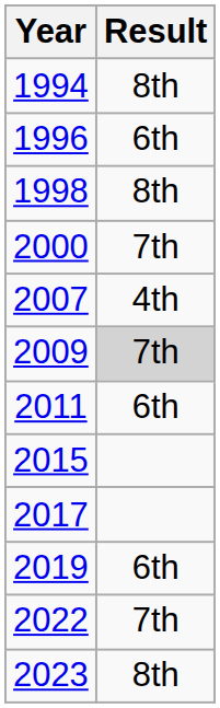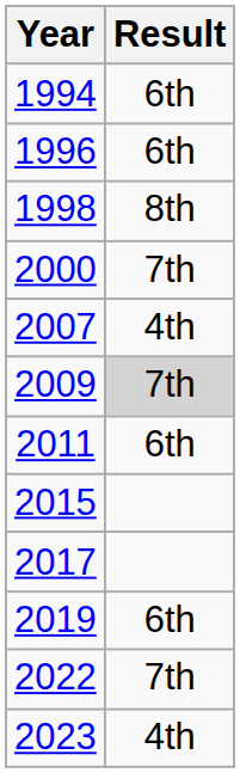1994 | Result: 8th -> 6th
2023 | Result: 8th -> 4th
